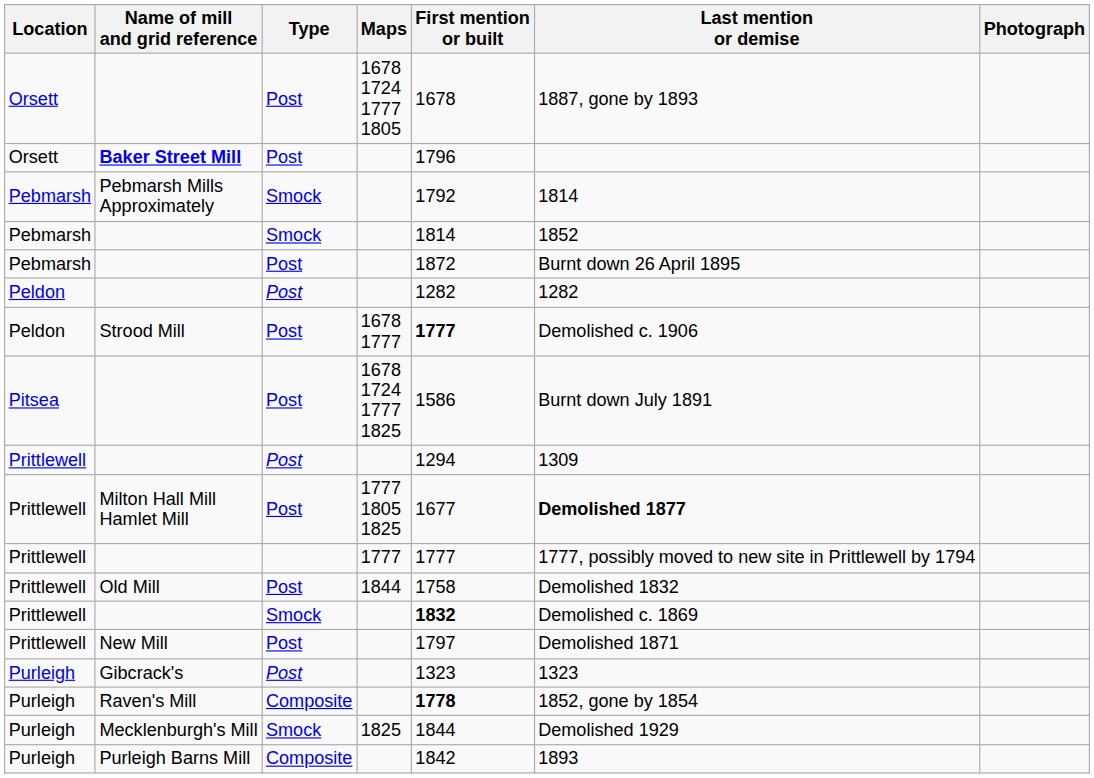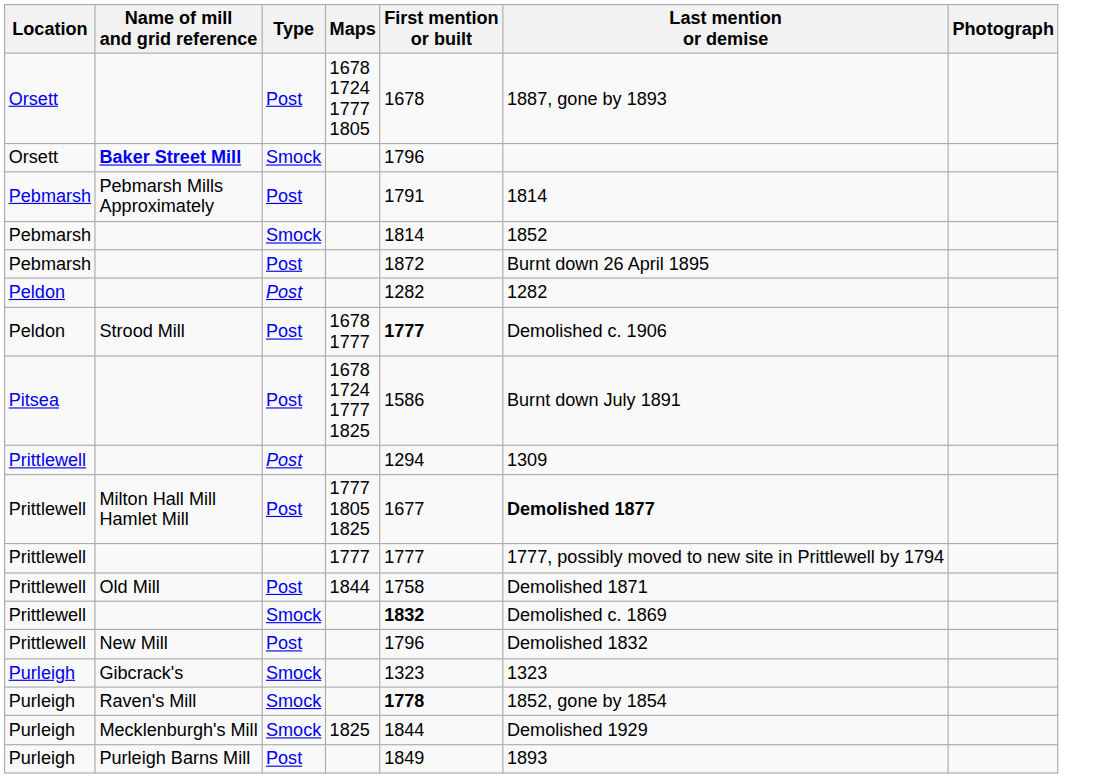Baker Street Mill | Type: Post -> Smock
Pebmarsh Mills Approximately | Type: Smock -> Post
Pebmarsh Mills Approximately | First mention or built: 1792 -> 1791
Old Mill | Last mention or demise: Demolished 1832 -> Demolished 1871
New Mill | First mention or built: 1797 -> 1796
New Mill | Last mention or demise: Demolished 1871 -> Demolished 1832
Gibcrack's | Type: Post -> Smock
Raven's Mill | Type: Composite -> Smock
Purleigh Barns Mill | Type: Composite -> Post
Purleigh Barns Mill | First mention or built: 1842 -> 1849
